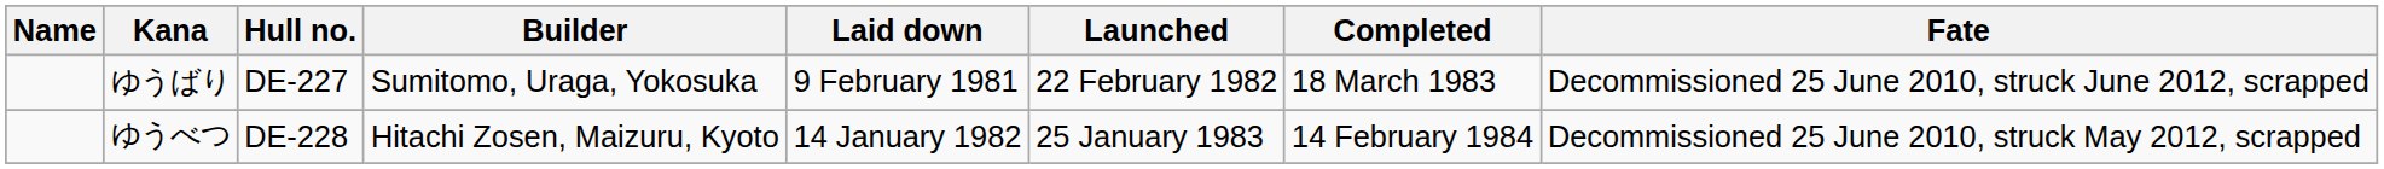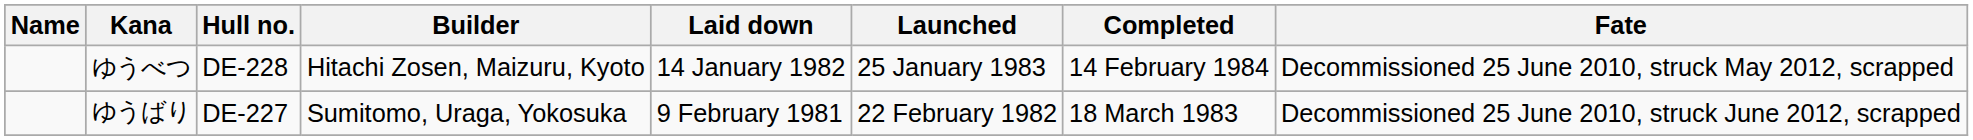rows swapped: ゆうばり <-> ゆうべつ
